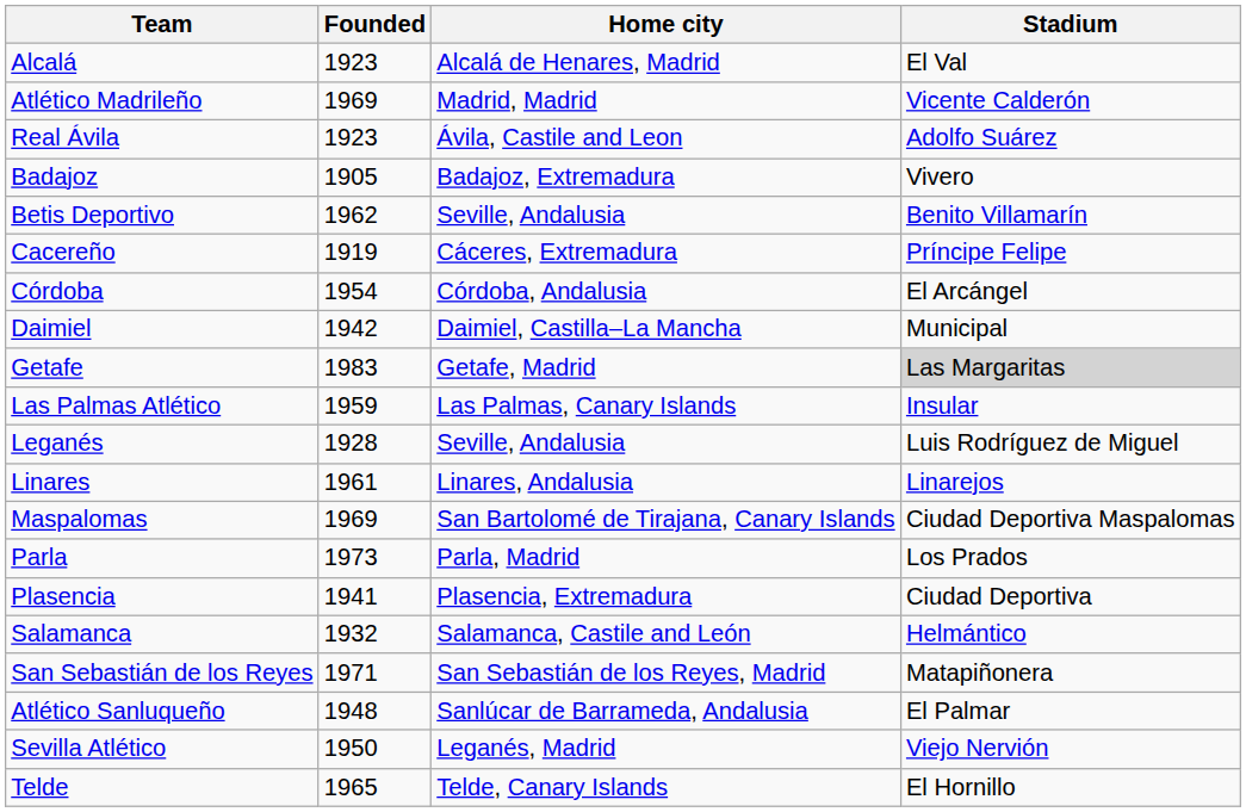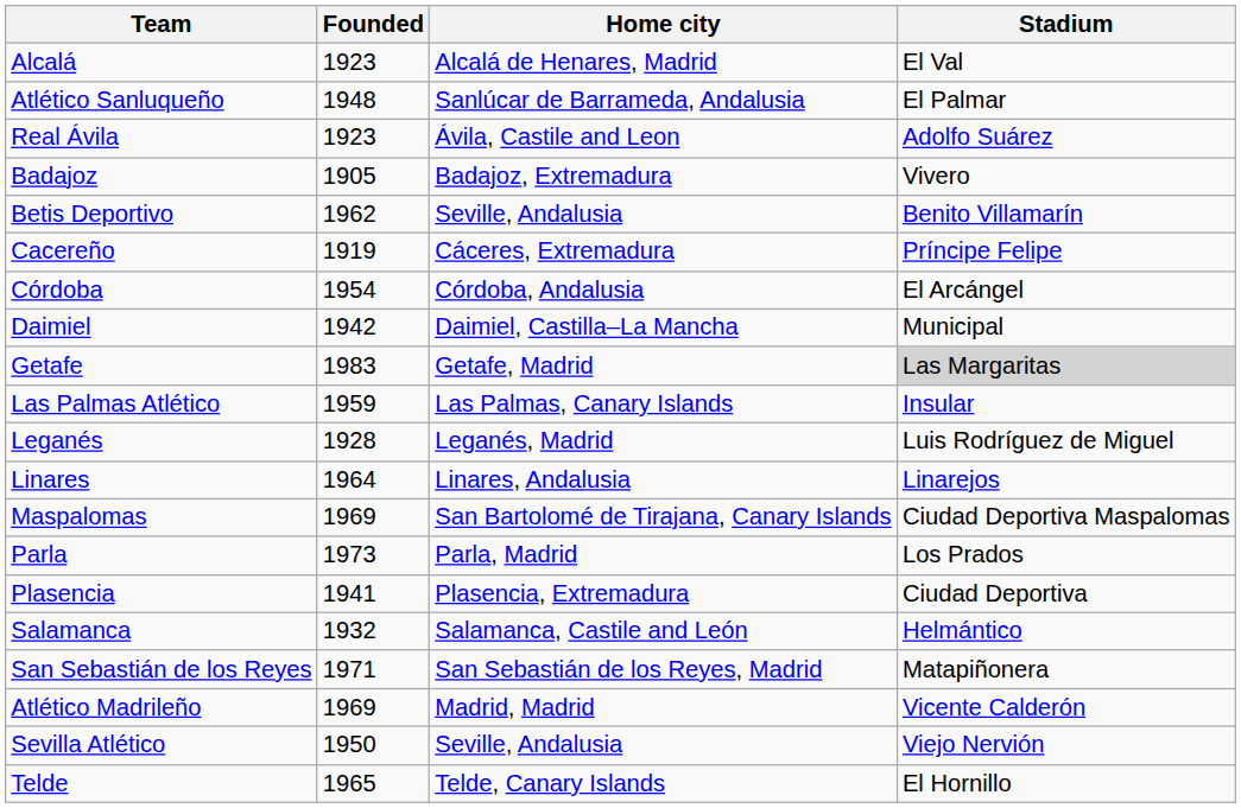rows swapped: Atlético Madrileño <-> Atlético Sanluqueño
Leganés | Home city: Seville, Andalusia -> Leganés, Madrid
Linares | Founded: 1961 -> 1964
Sevilla Atlético | Home city: Leganés, Madrid -> Seville, Andalusia
